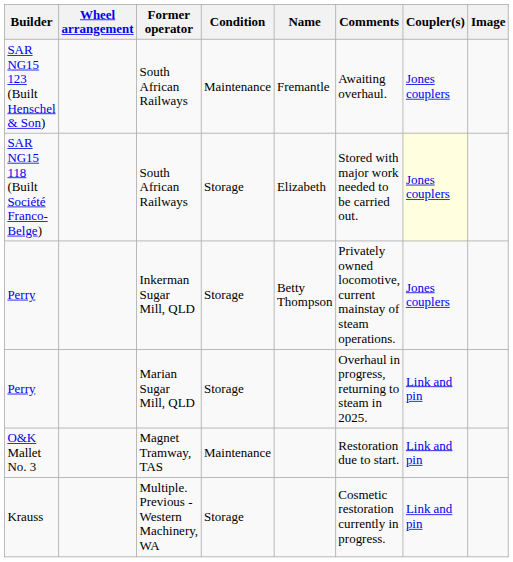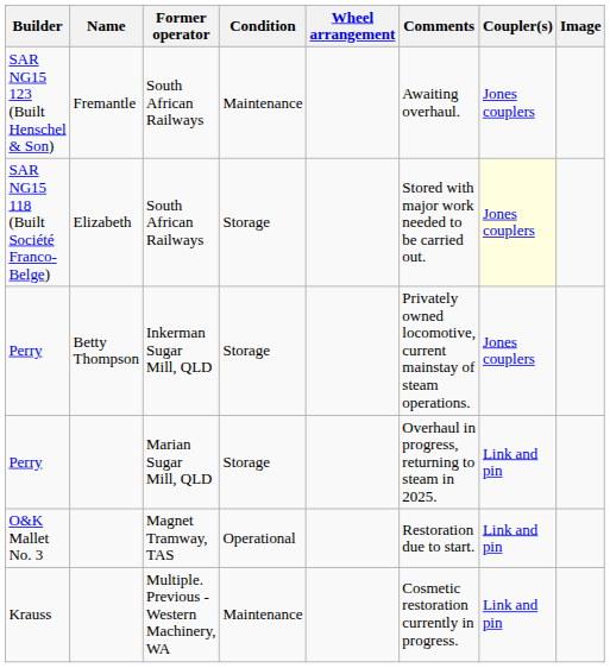columns swapped: Name <-> Wheel arrangement
O&K Mallet No. 3 | Condition: Maintenance -> Operational
Krauss | Condition: Storage -> Maintenance
